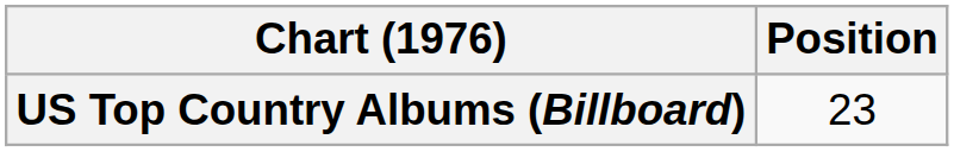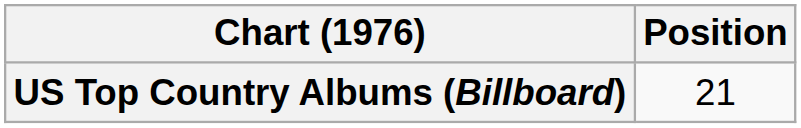US Top Country Albums (Billboard) | Position: 23 -> 21
